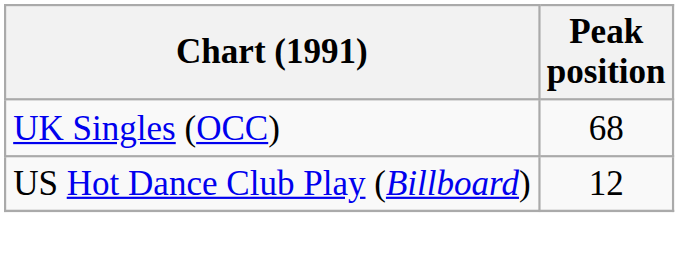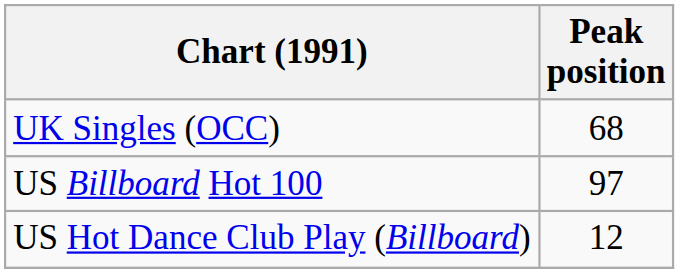+ row: US Billboard Hot 100 | 97
